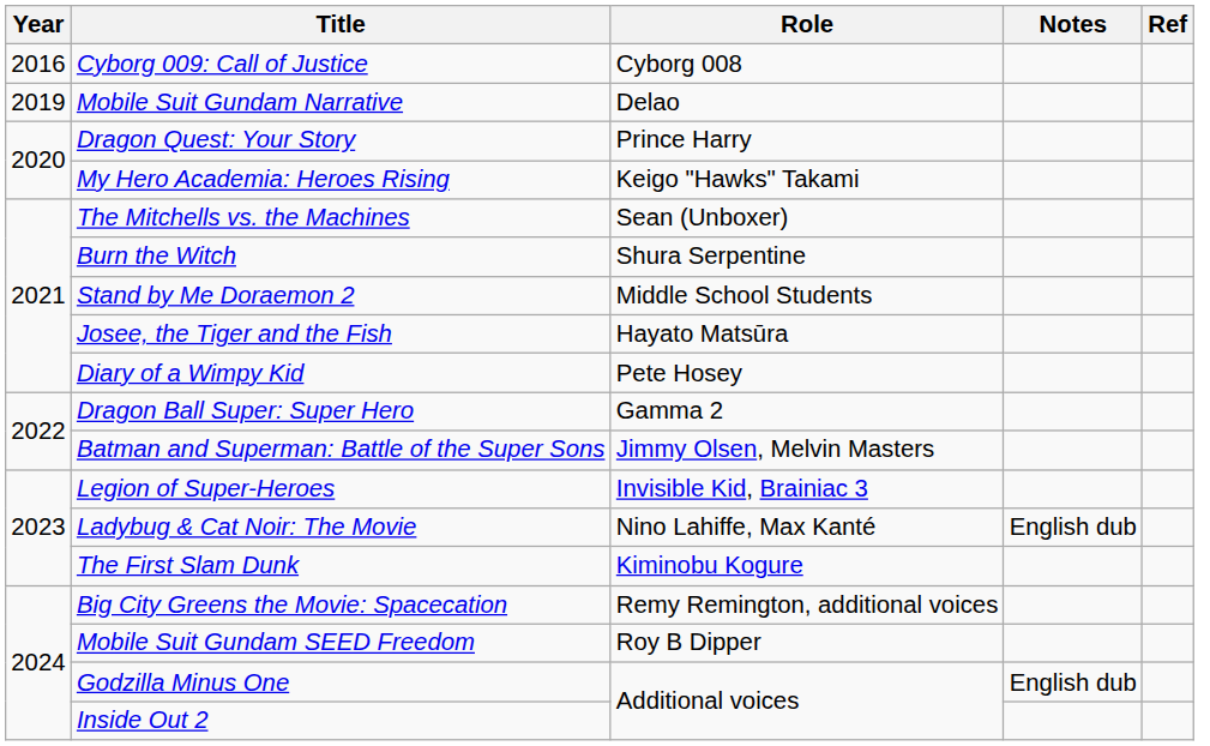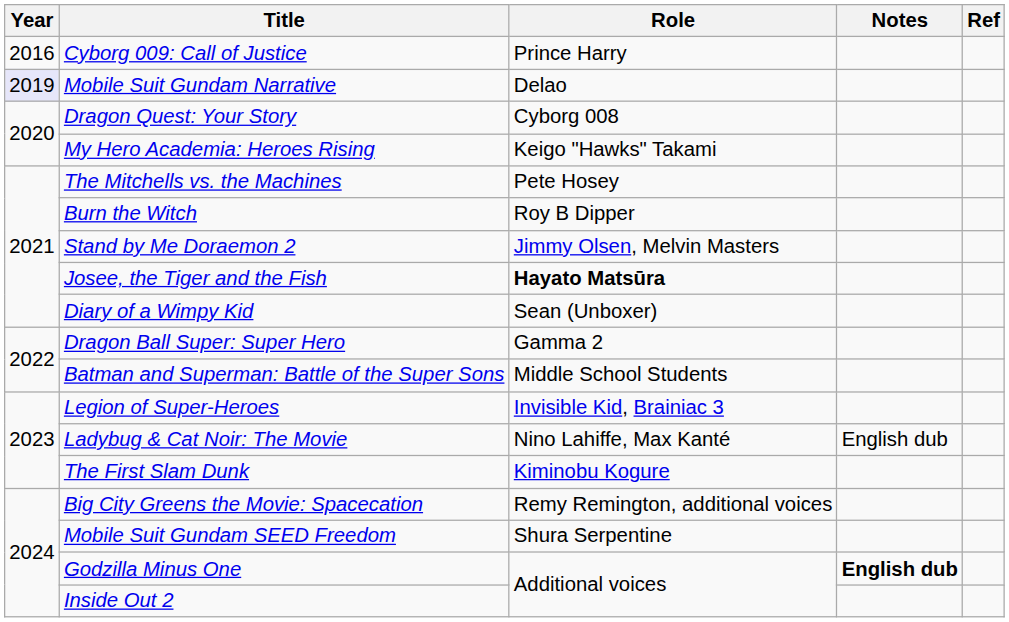Cyborg 009: Call of Justice | Role: Cyborg 008 -> Prince Harry
Mobile Suit Gundam Narrative | Year: no background -> lavender background
Dragon Quest: Your Story | Role: Prince Harry -> Cyborg 008
The Mitchells vs. the Machines | Role: Sean (Unboxer) -> Pete Hosey
Burn the Witch | Role: Shura Serpentine -> Roy B Dipper
Stand by Me Doraemon 2 | Role: Middle School Students -> Jimmy Olsen, Melvin Masters
Josee, the Tiger and the Fish | Role: normal -> bold
Diary of a Wimpy Kid | Role: Pete Hosey -> Sean (Unboxer)
Batman and Superman: Battle of the Super Sons | Role: Jimmy Olsen, Melvin Masters -> Middle School Students
Mobile Suit Gundam SEED Freedom | Role: Roy B Dipper -> Shura Serpentine
Godzilla Minus One | Notes: normal -> bold
